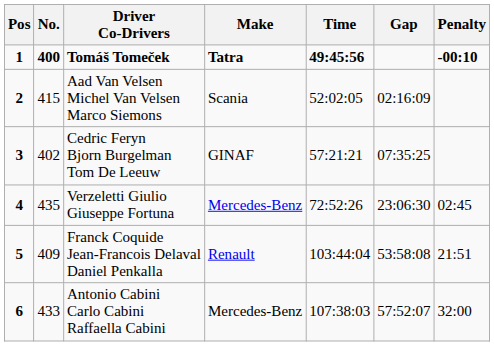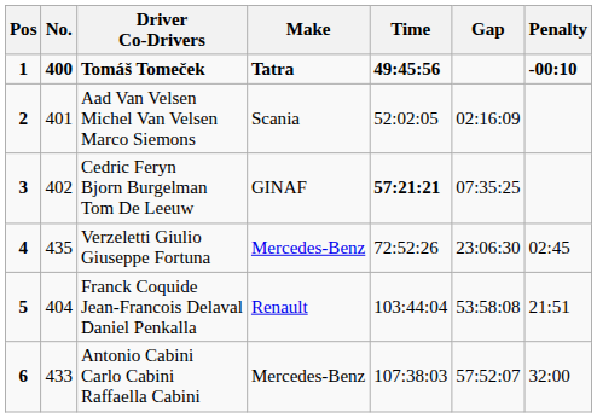Aad Van Velsen Michel Van Velsen Marco Siemons | No.: 415 -> 401
Cedric Feryn Bjorn Burgelman Tom De Leeuw | Time: normal -> bold
Franck Coquide Jean-Francois Delaval Daniel Penkalla | No.: 409 -> 404
